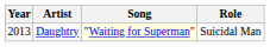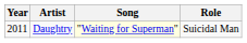Daughtry | Year: 2013 -> 2011
